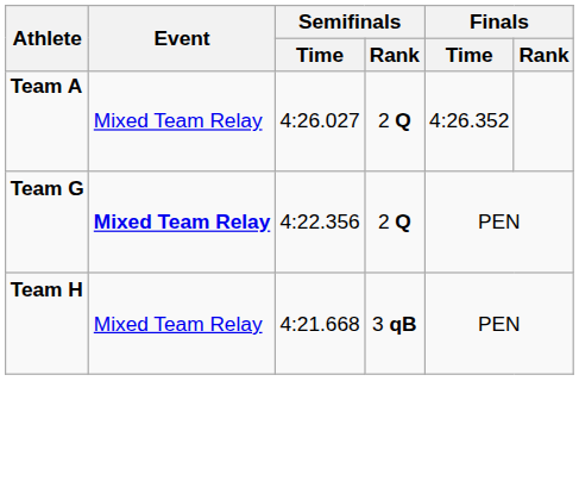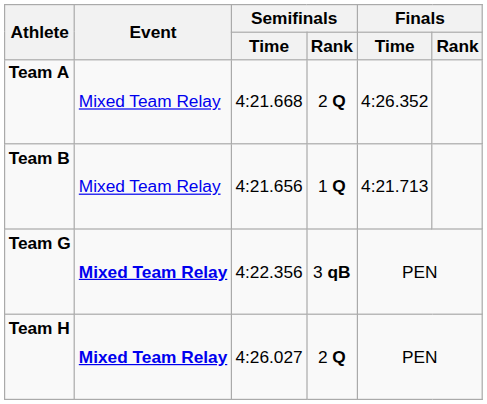Team A | Semifinals / Time: 4:26.027 -> 4:21.668
+ row: Team B | Mixed Team Relay | 4:21.656 | 1 Q | 4:21.713
Team G | Semifinals / Rank: 2 Q -> 3 qB
Team H | Event: normal -> bold
Team H | Semifinals / Time: 4:21.668 -> 4:26.027
Team H | Semifinals / Rank: 3 qB -> 2 Q
